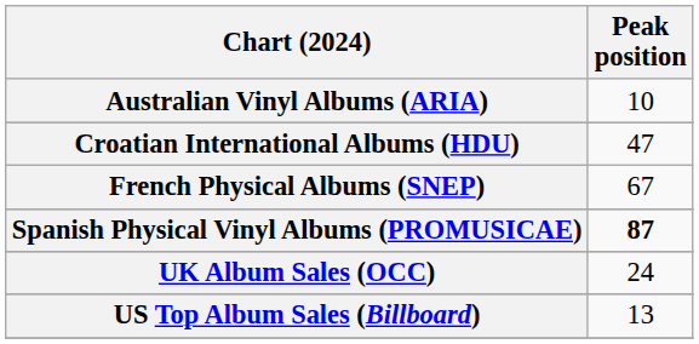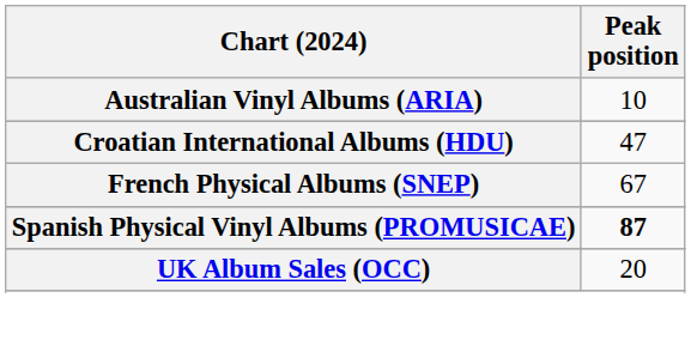UK Album Sales (OCC) | Peak position: 24 -> 20
- row: US Top Album Sales (Billboard) | 13
